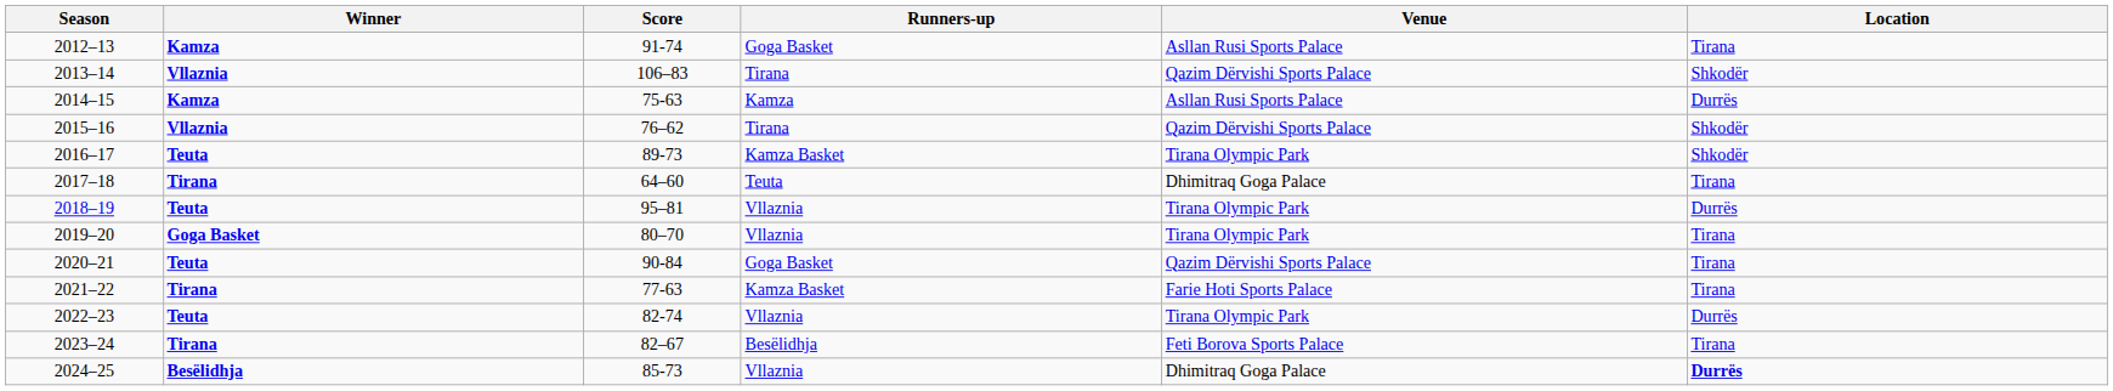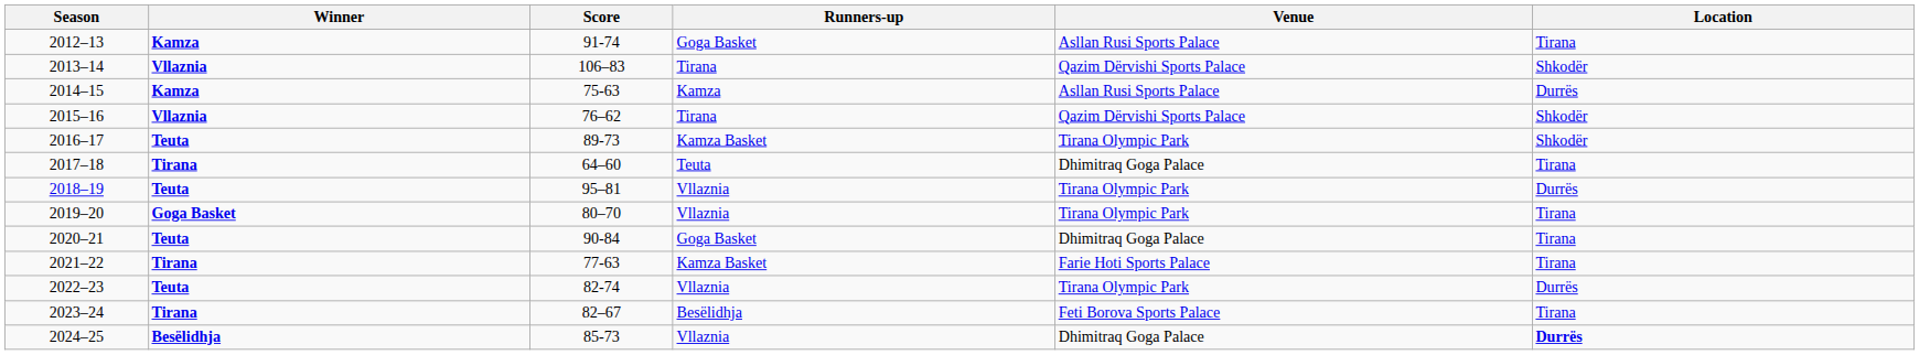2020–21 | Venue: Qazim Dërvishi Sports Palace -> Dhimitraq Goga Palace
